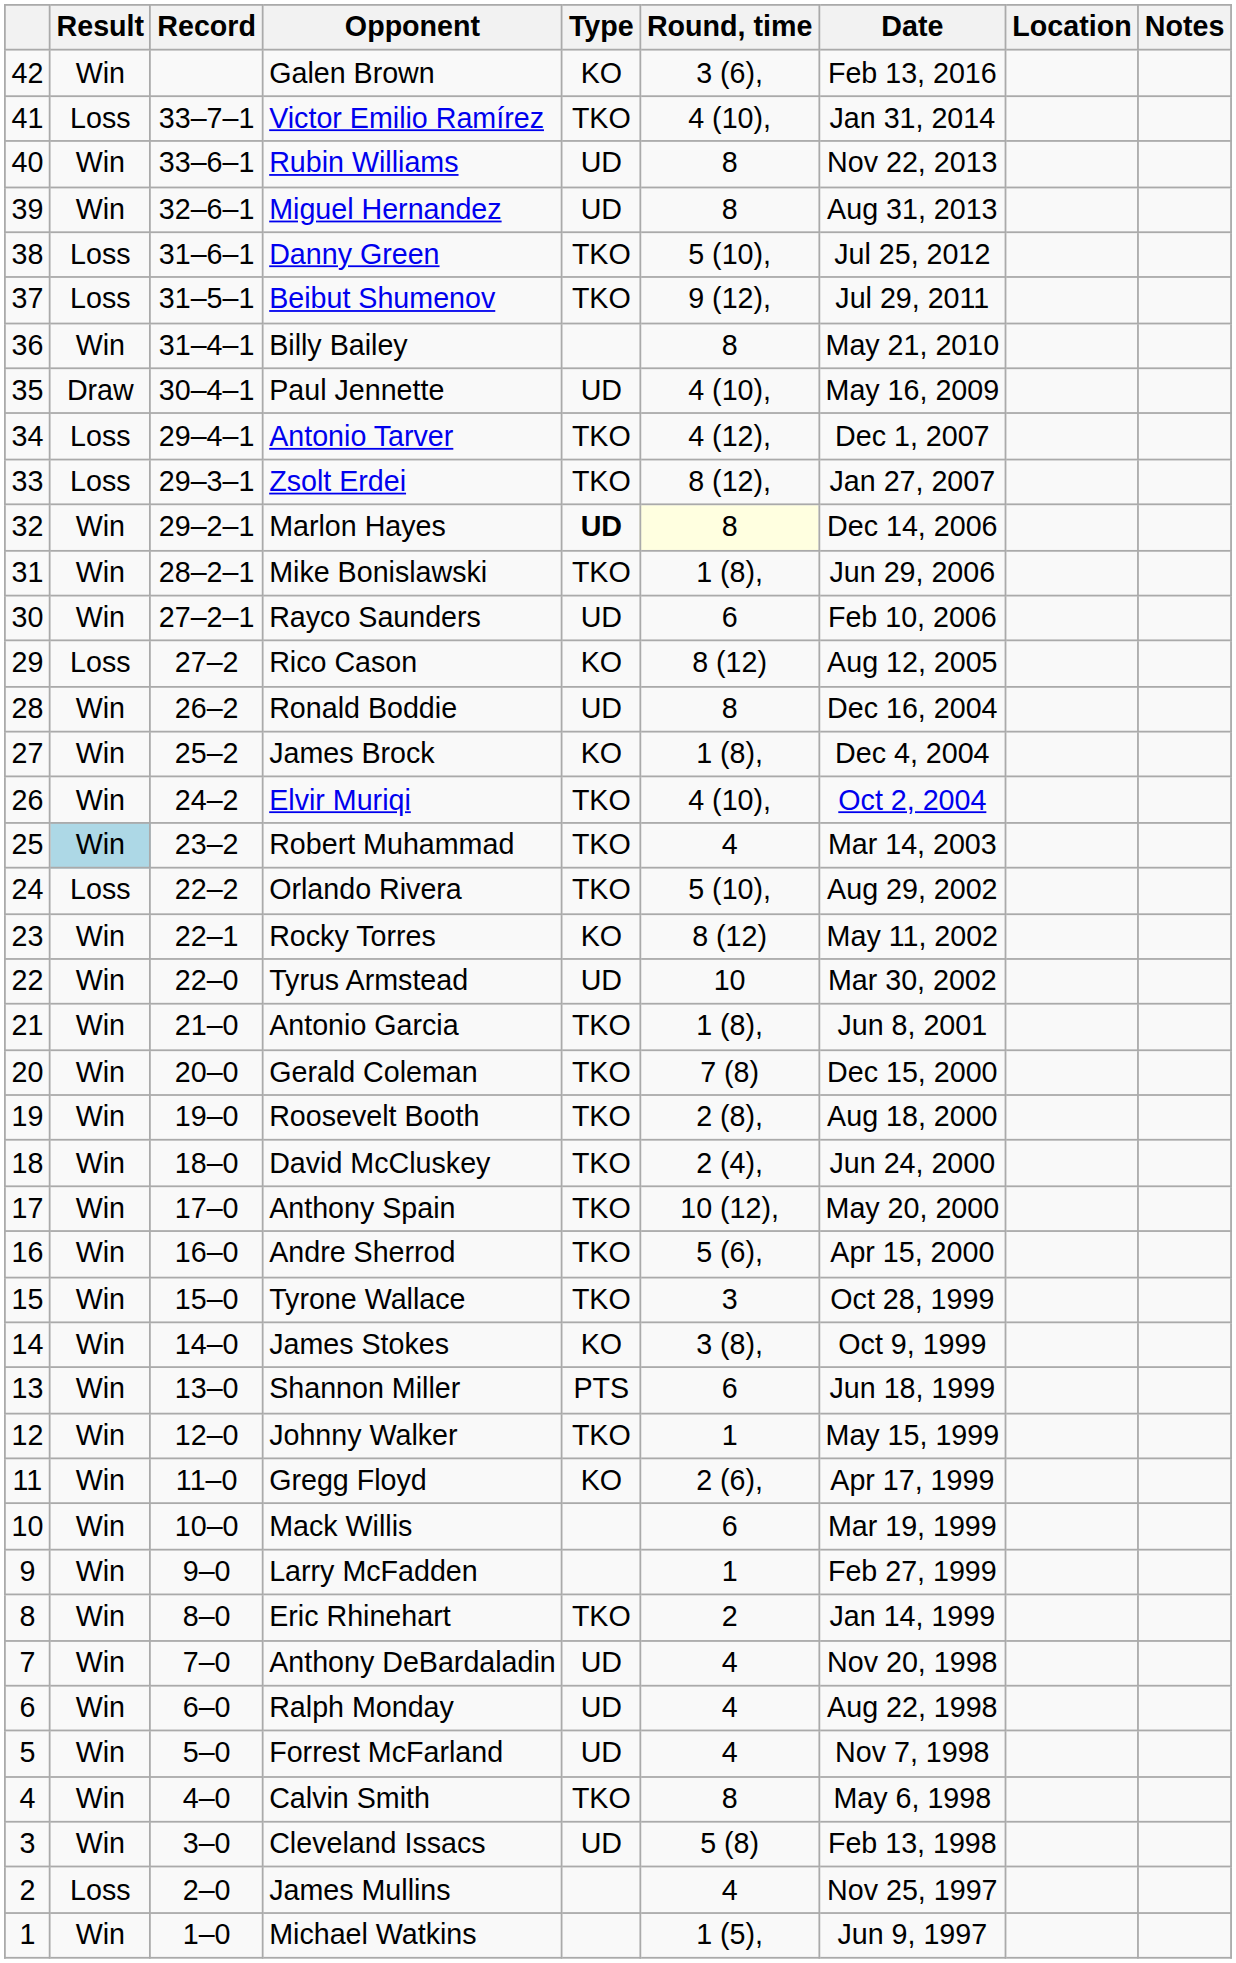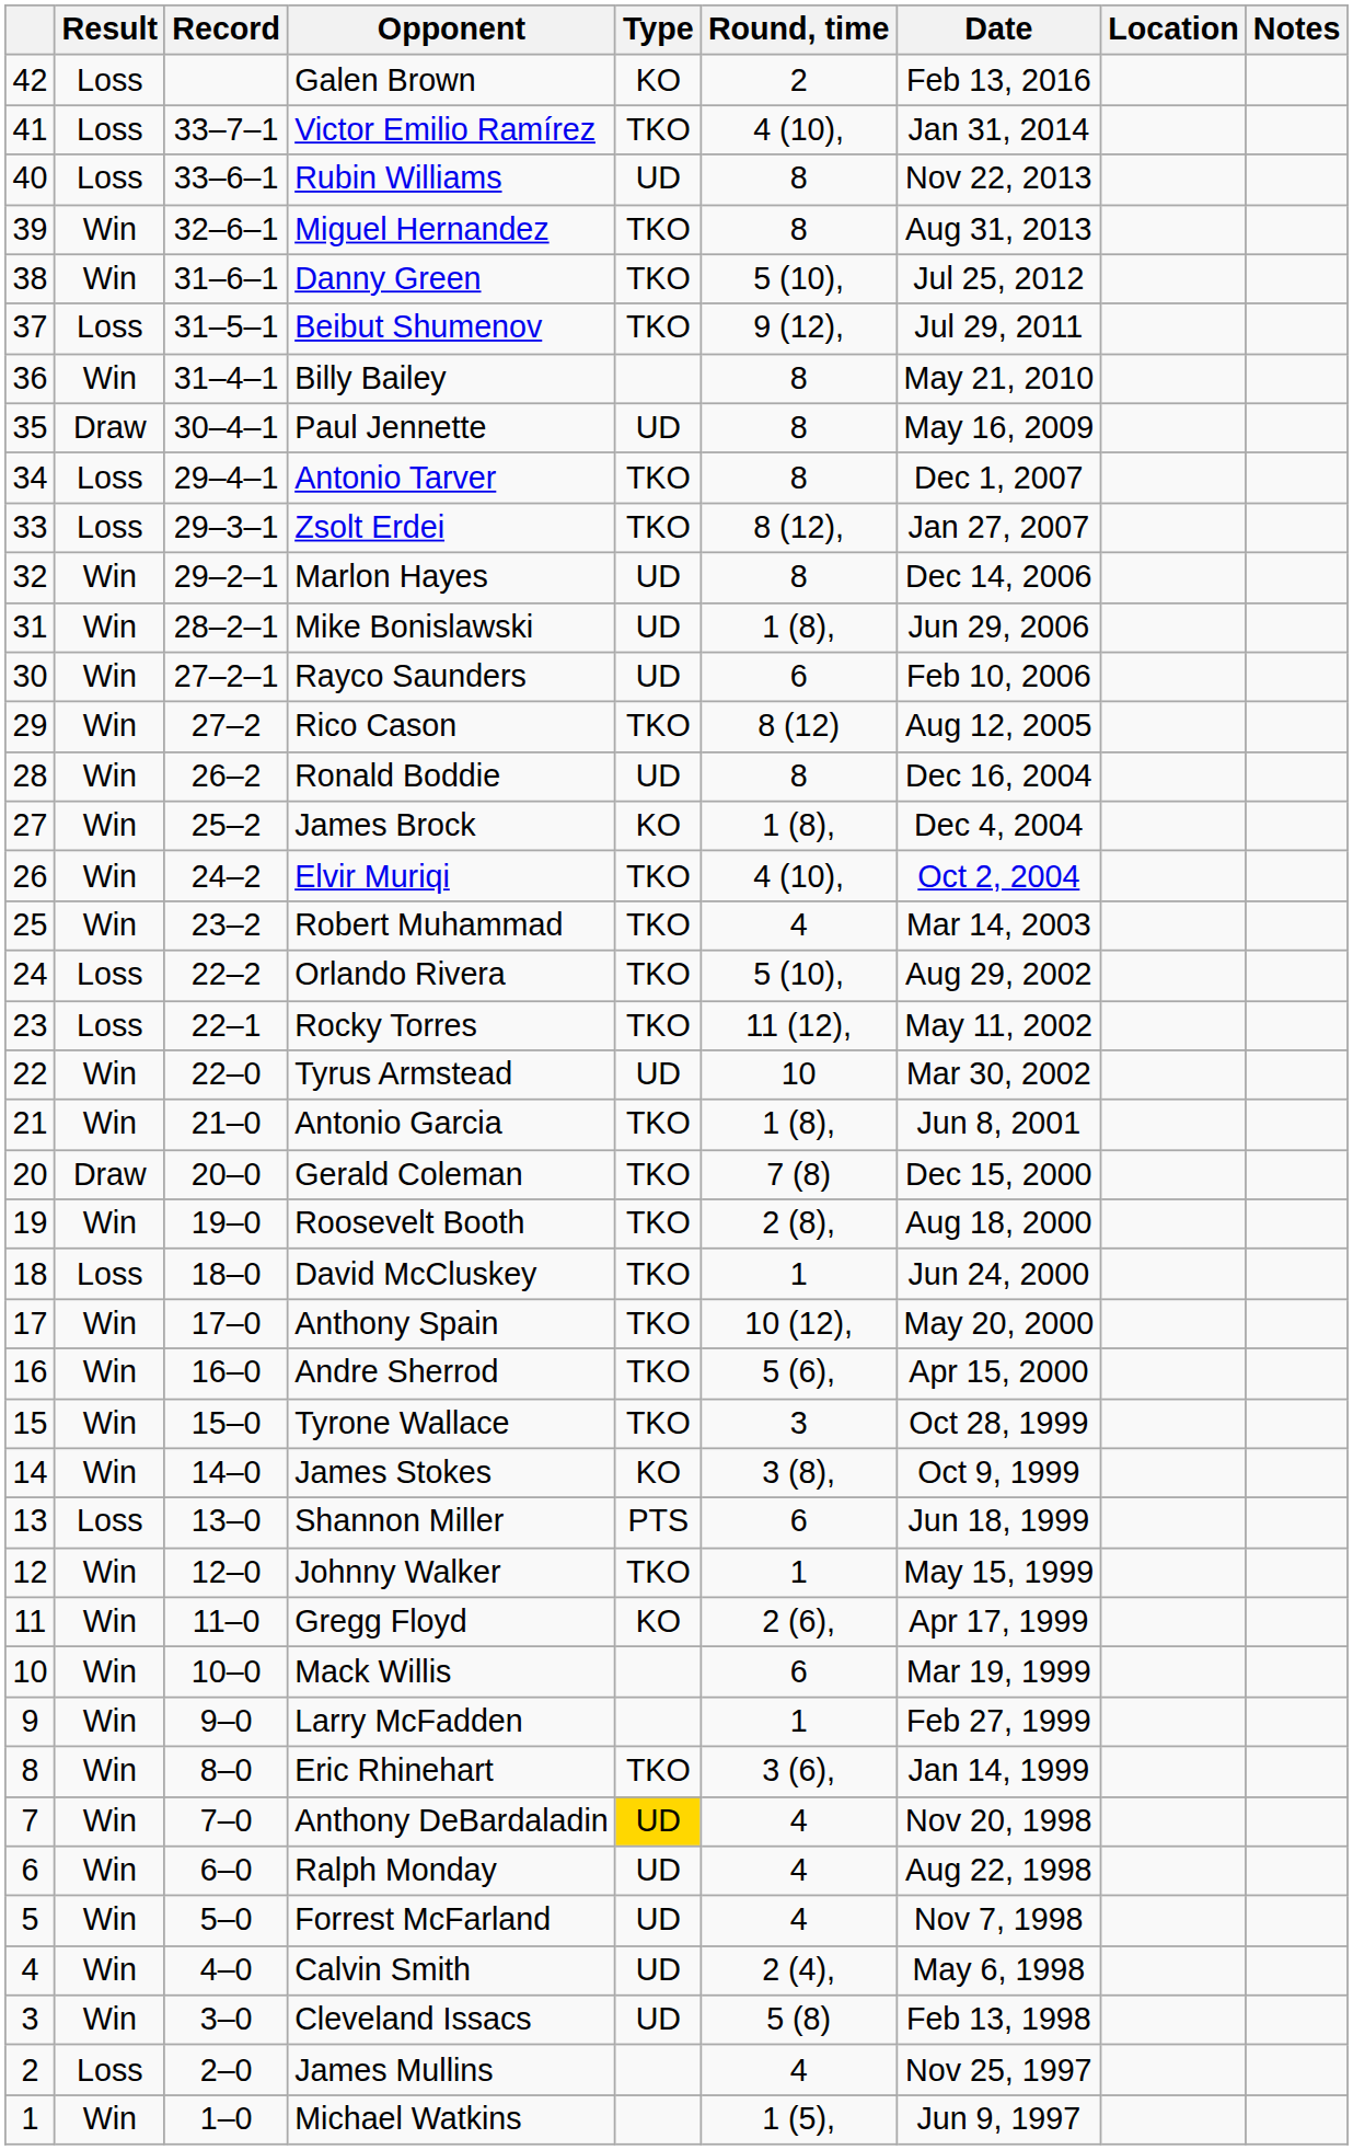Galen Brown | Result: Win -> Loss
Galen Brown | Round, time: 3 (6), -> 2
Rubin Williams | Result: Win -> Loss
Miguel Hernandez | Type: UD -> TKO
Danny Green | Result: Loss -> Win
Paul Jennette | Round, time: 4 (10), -> 8
Antonio Tarver | Round, time: 4 (12), -> 8
Marlon Hayes | Type: bold -> normal
Marlon Hayes | Round, time: lightyellow background -> no background
Mike Bonislawski | Type: TKO -> UD
Rico Cason | Result: Loss -> Win
Rico Cason | Type: KO -> TKO
Robert Muhammad | Result: lightblue background -> no background
Rocky Torres | Result: Win -> Loss
Rocky Torres | Type: KO -> TKO
Rocky Torres | Round, time: 8 (12) -> 11 (12),
Gerald Coleman | Result: Win -> Draw
David McCluskey | Result: Win -> Loss
David McCluskey | Round, time: 2 (4), -> 1
Shannon Miller | Result: Win -> Loss
Eric Rhinehart | Round, time: 2 -> 3 (6),
Anthony DeBardaladin | Type: no background -> gold background
Calvin Smith | Type: TKO -> UD
Calvin Smith | Round, time: 8 -> 2 (4),
